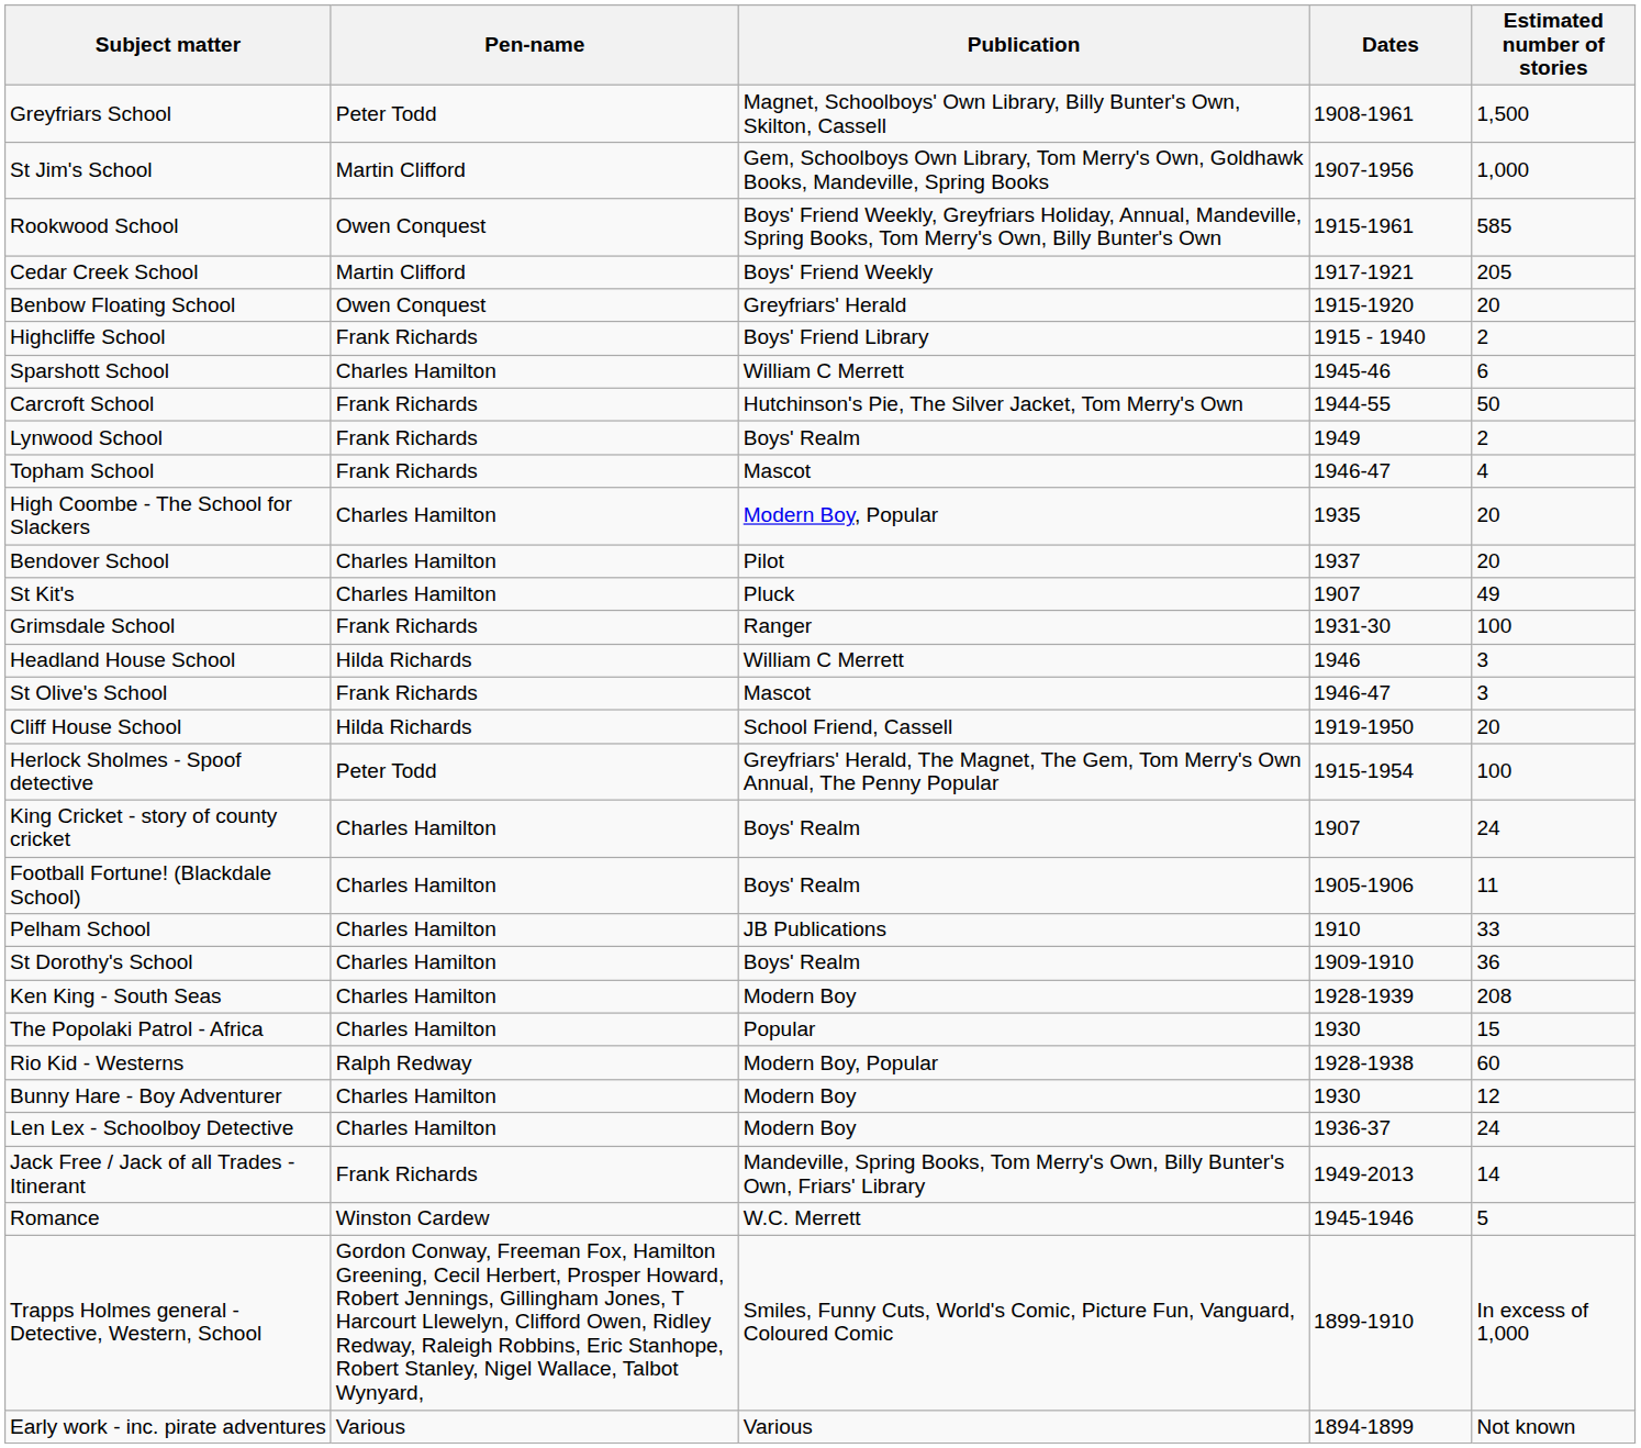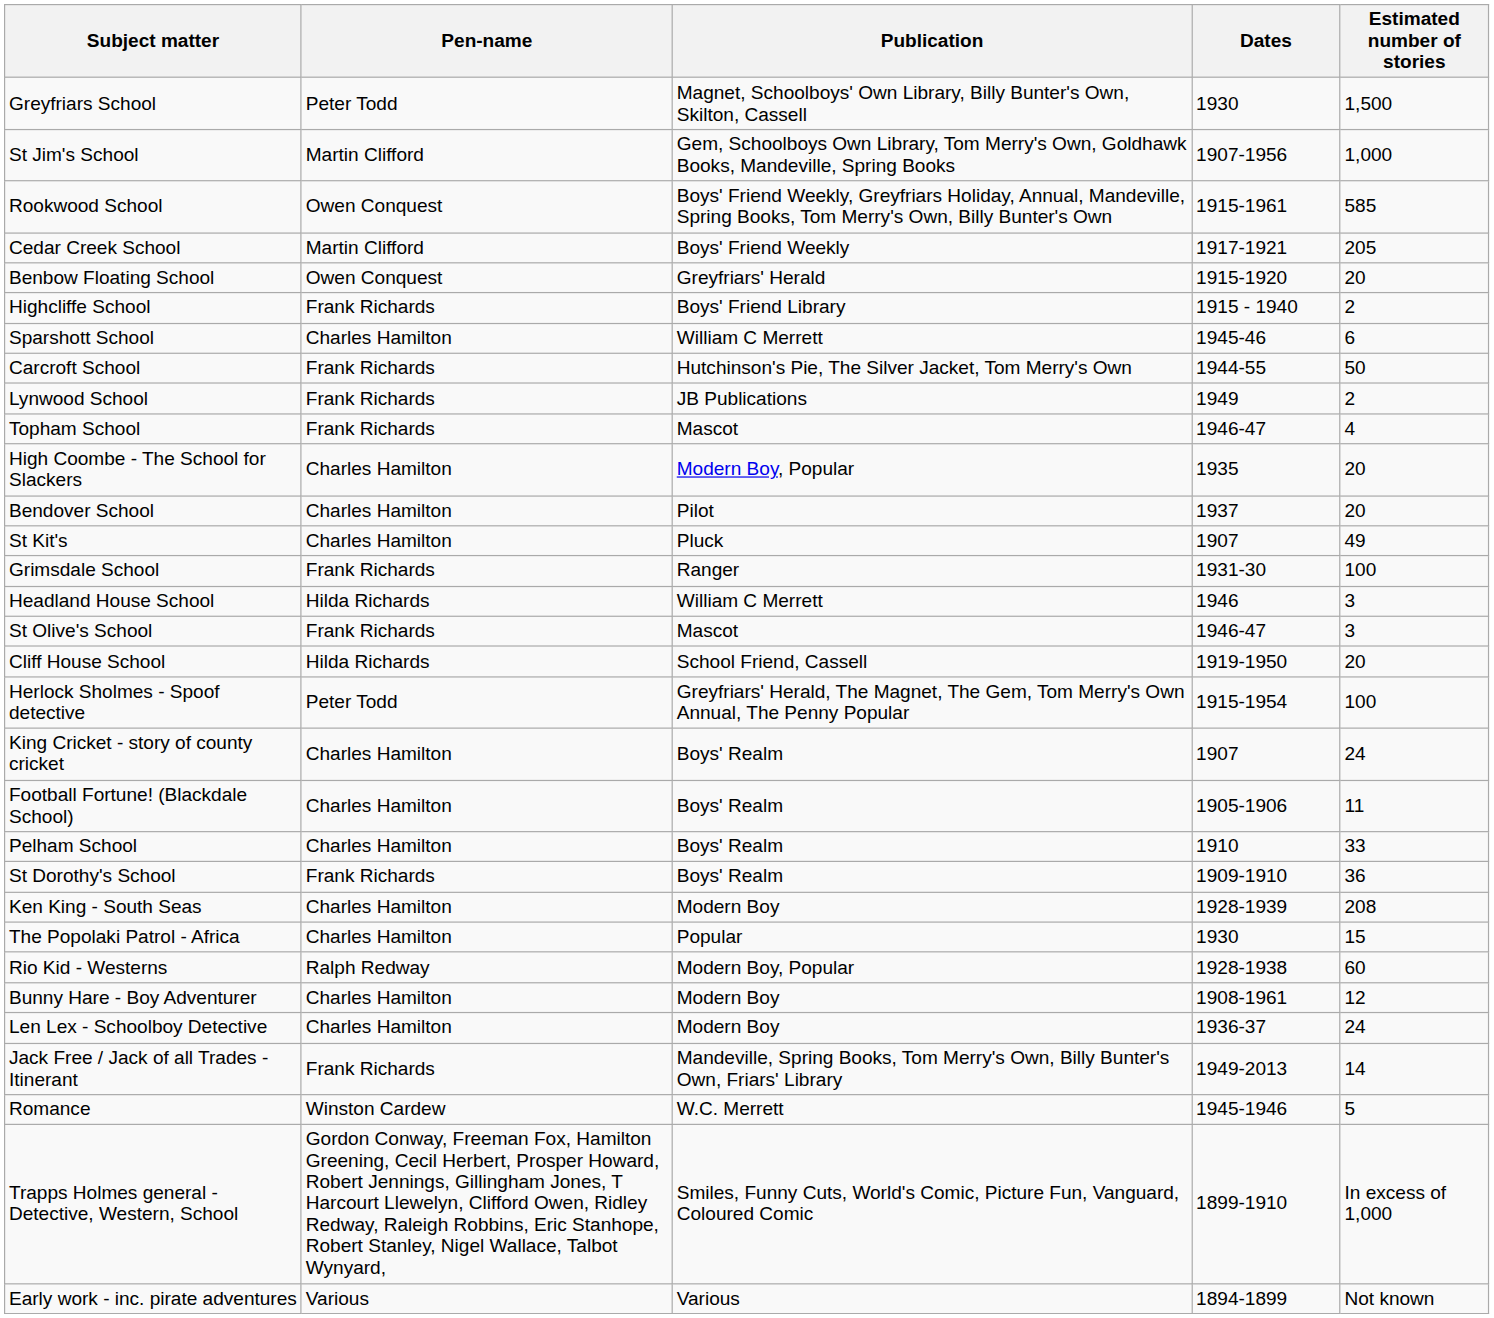Greyfriars School | Dates: 1908-1961 -> 1930
Lynwood School | Publication: Boys' Realm -> JB Publications
Pelham School | Publication: JB Publications -> Boys' Realm
St Dorothy's School | Pen-name: Charles Hamilton -> Frank Richards
Bunny Hare - Boy Adventurer | Dates: 1930 -> 1908-1961
